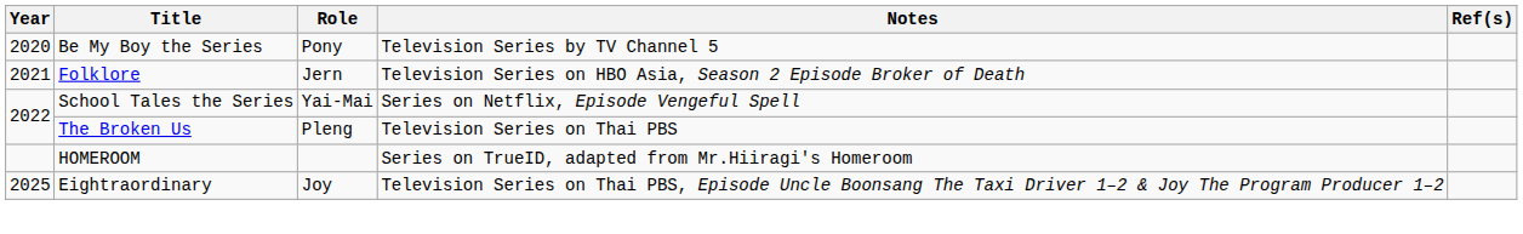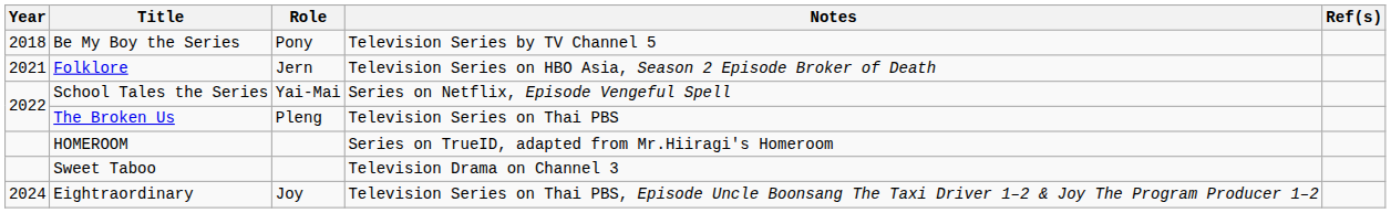Be My Boy the Series | Year: 2020 -> 2018
+ row: Sweet Taboo | Television Drama on Channel 3
Eightraordinary | Year: 2025 -> 2024
